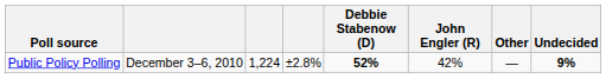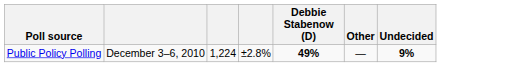- column: John Engler (R) | 42%
Public Policy Polling | Debbie Stabenow (D): 52% -> 49%
